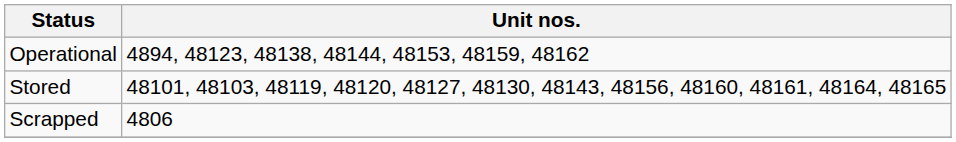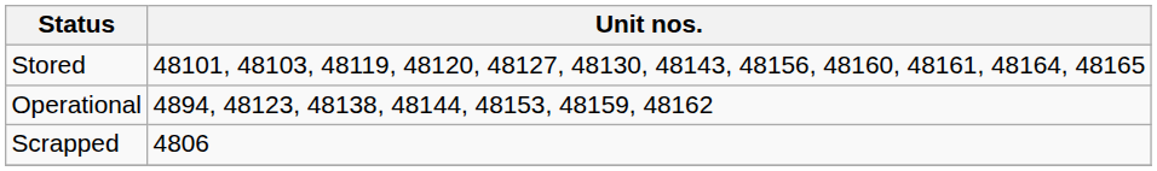rows swapped: Operational <-> Stored
